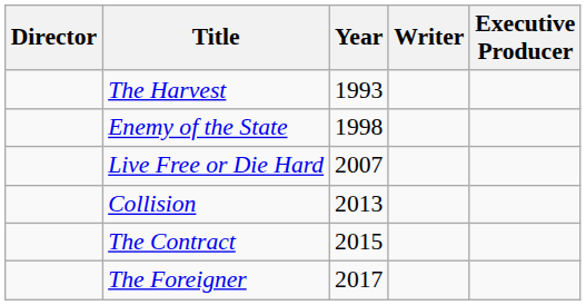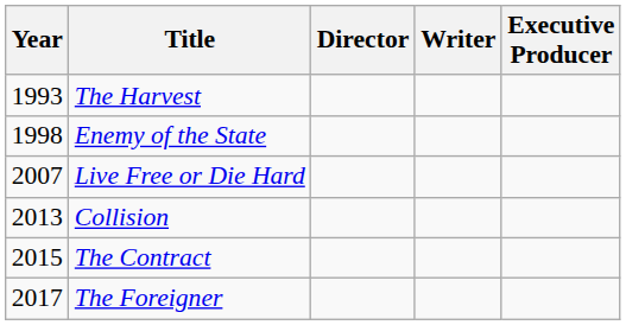columns swapped: Year <-> Director
